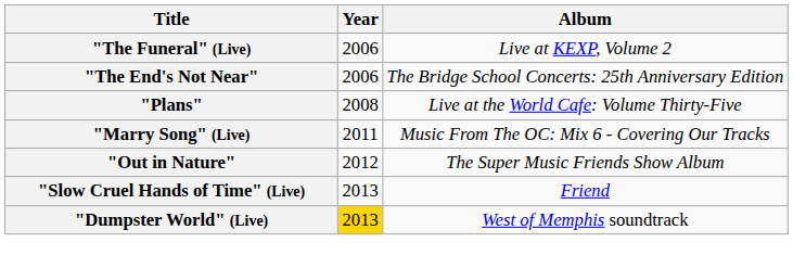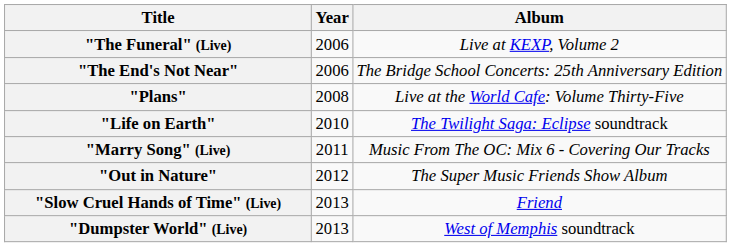+ row: "Life on Earth" | 2010 | The Twilight Saga: Eclipse soundtrack
"Dumpster World" (Live) | Year: gold background -> no background
